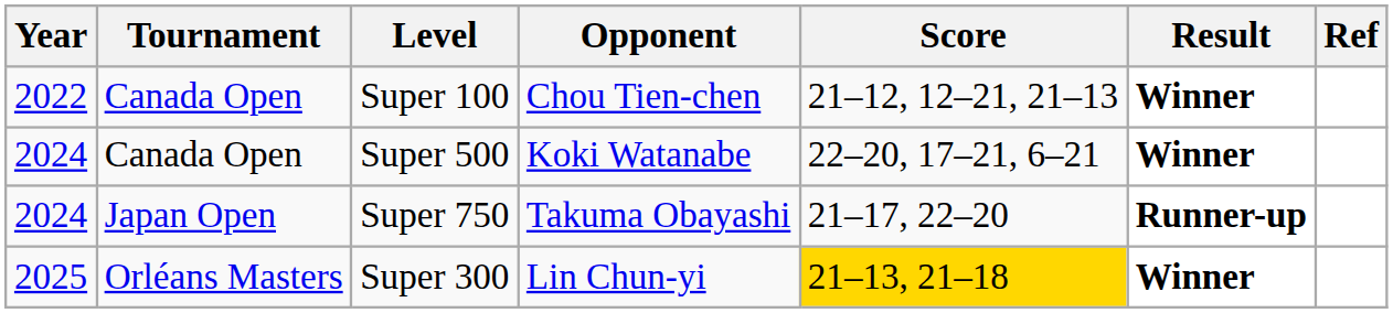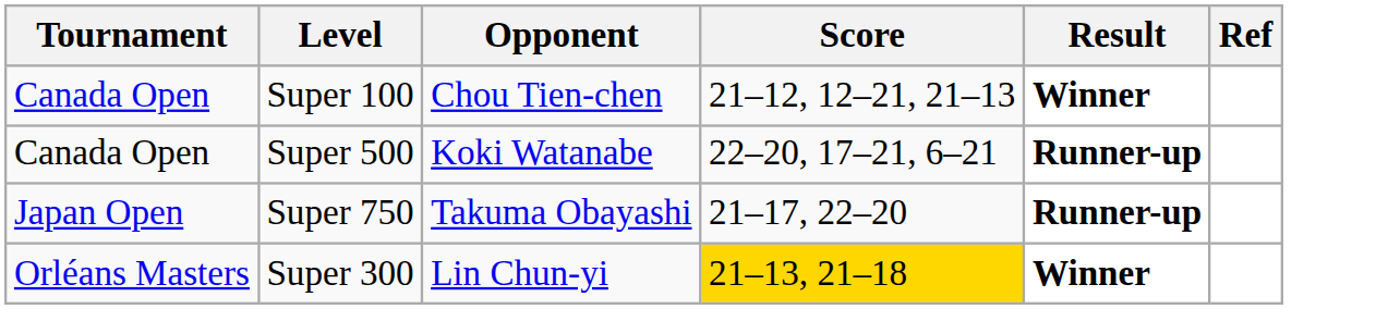- column: Year | 2022 | 2024 | 2024 | 2025
Super 500 | Result: Winner -> Runner-up
